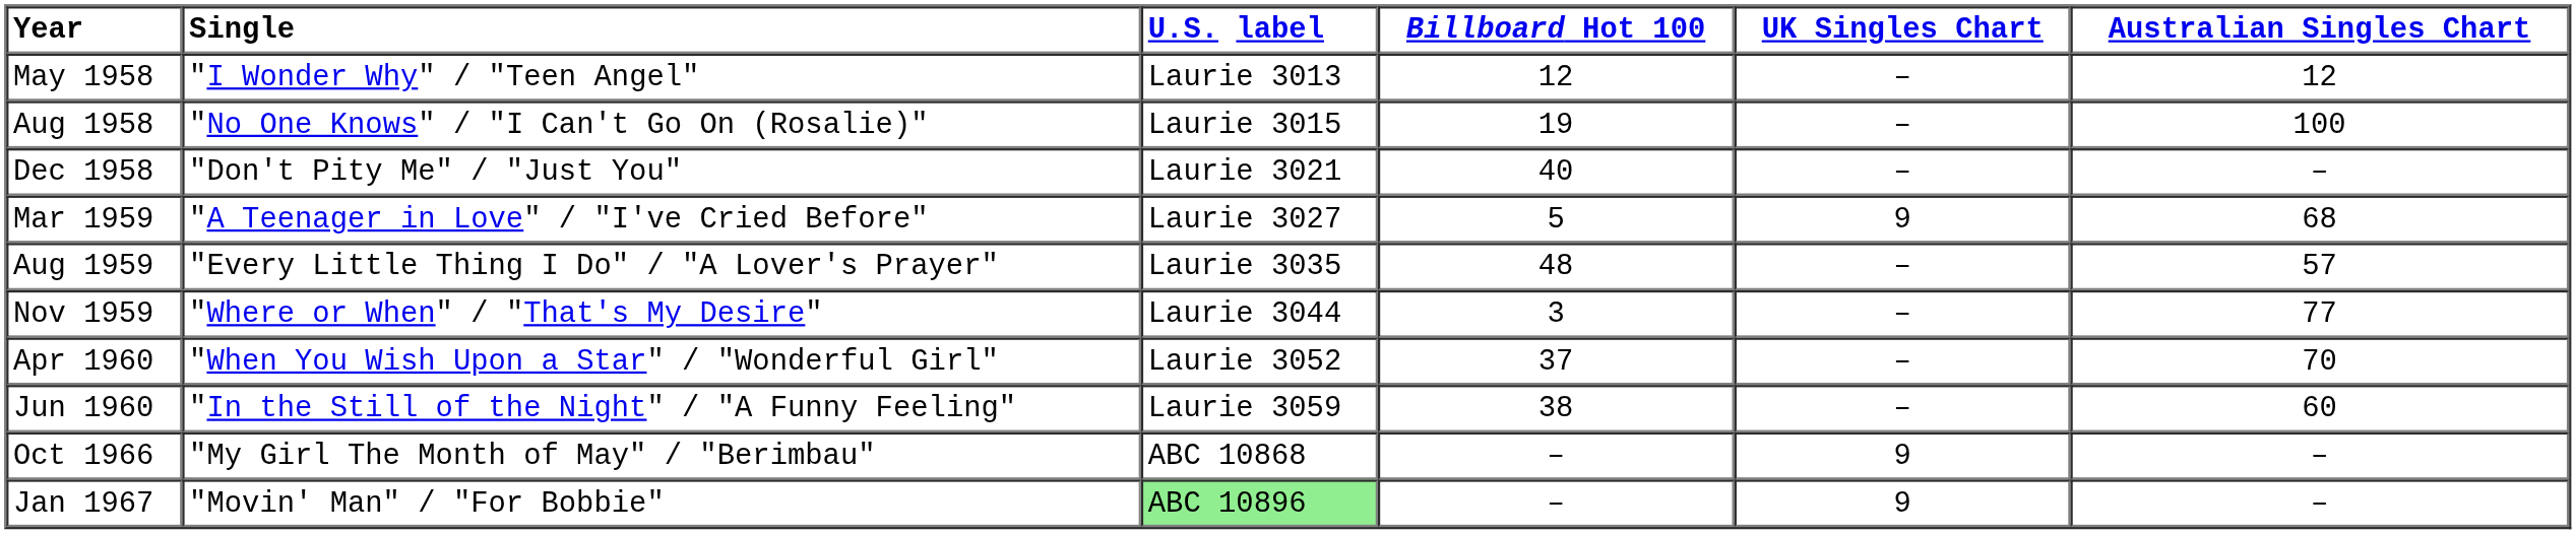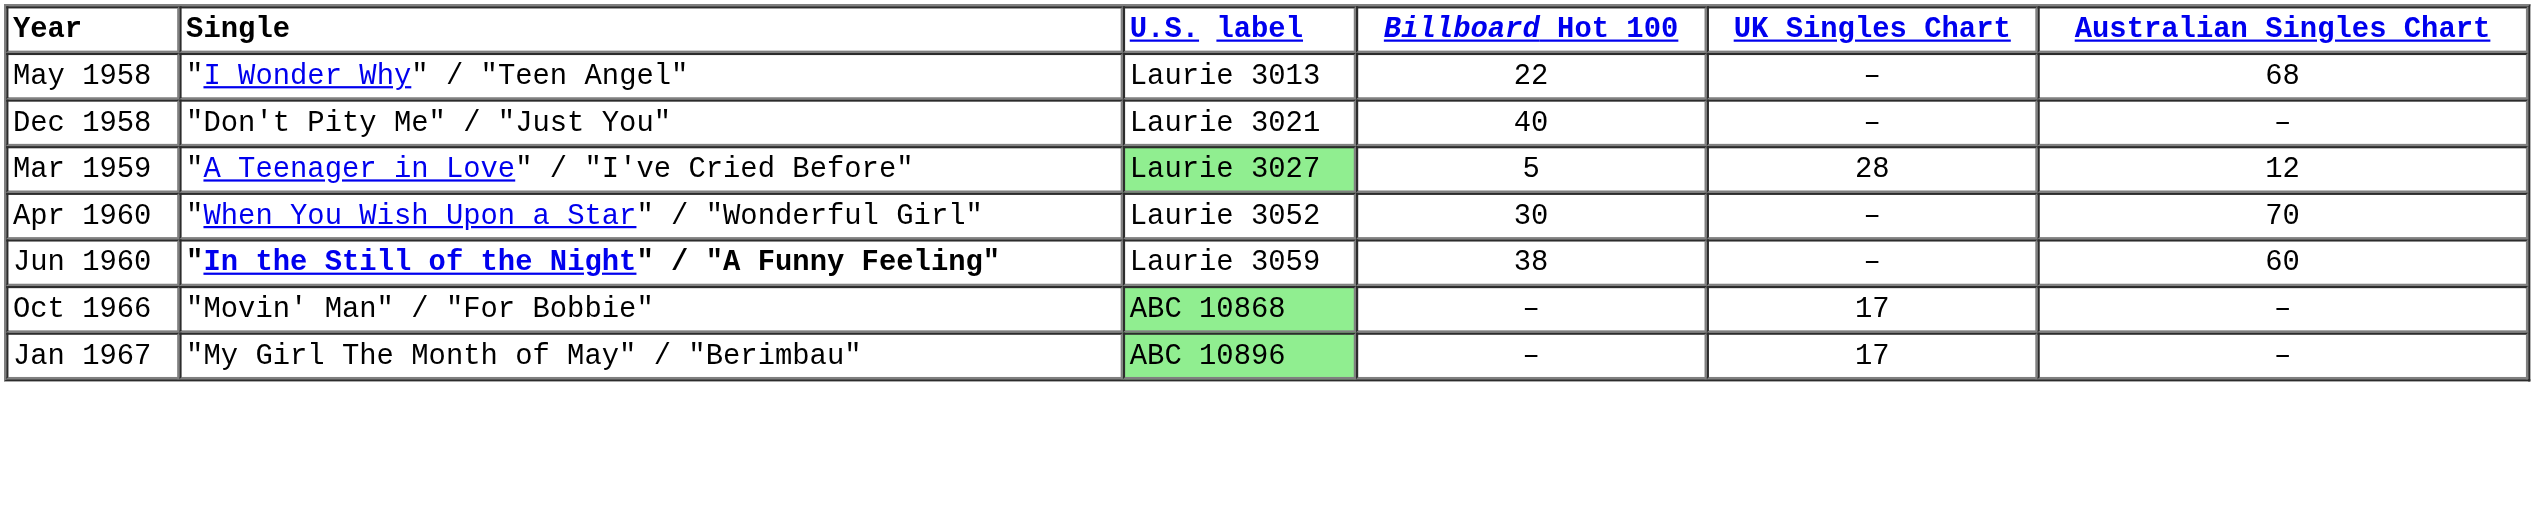May 1958 | Billboard Hot 100: 12 -> 22
May 1958 | Australian Singles Chart: 12 -> 68
- row: Aug 1958 | "No One Knows" / "I Can't Go On (Rosalie)" | Laurie 3015 | 19 | – | 100
Mar 1959 | U.S. label: no background -> lightgreen background
Mar 1959 | UK Singles Chart: 9 -> 28
Mar 1959 | Australian Singles Chart: 68 -> 12
- row: Aug 1959 | "Every Little Thing I Do" / "A Lover's Prayer" | Laurie 3035 | 48 | – | 57
- row: Nov 1959 | "Where or When" / "That's My Desire" | Laurie 3044 | 3 | – | 77
Apr 1960 | Billboard Hot 100: 37 -> 30
Jun 1960 | Single: normal -> bold
Oct 1966 | Single: "My Girl The Month of May" / "Berimbau" -> "Movin' Man" / "For Bobbie"
Oct 1966 | U.S. label: no background -> lightgreen background
Oct 1966 | UK Singles Chart: 9 -> 17
Jan 1967 | Single: "Movin' Man" / "For Bobbie" -> "My Girl The Month of May" / "Berimbau"
Jan 1967 | UK Singles Chart: 9 -> 17
